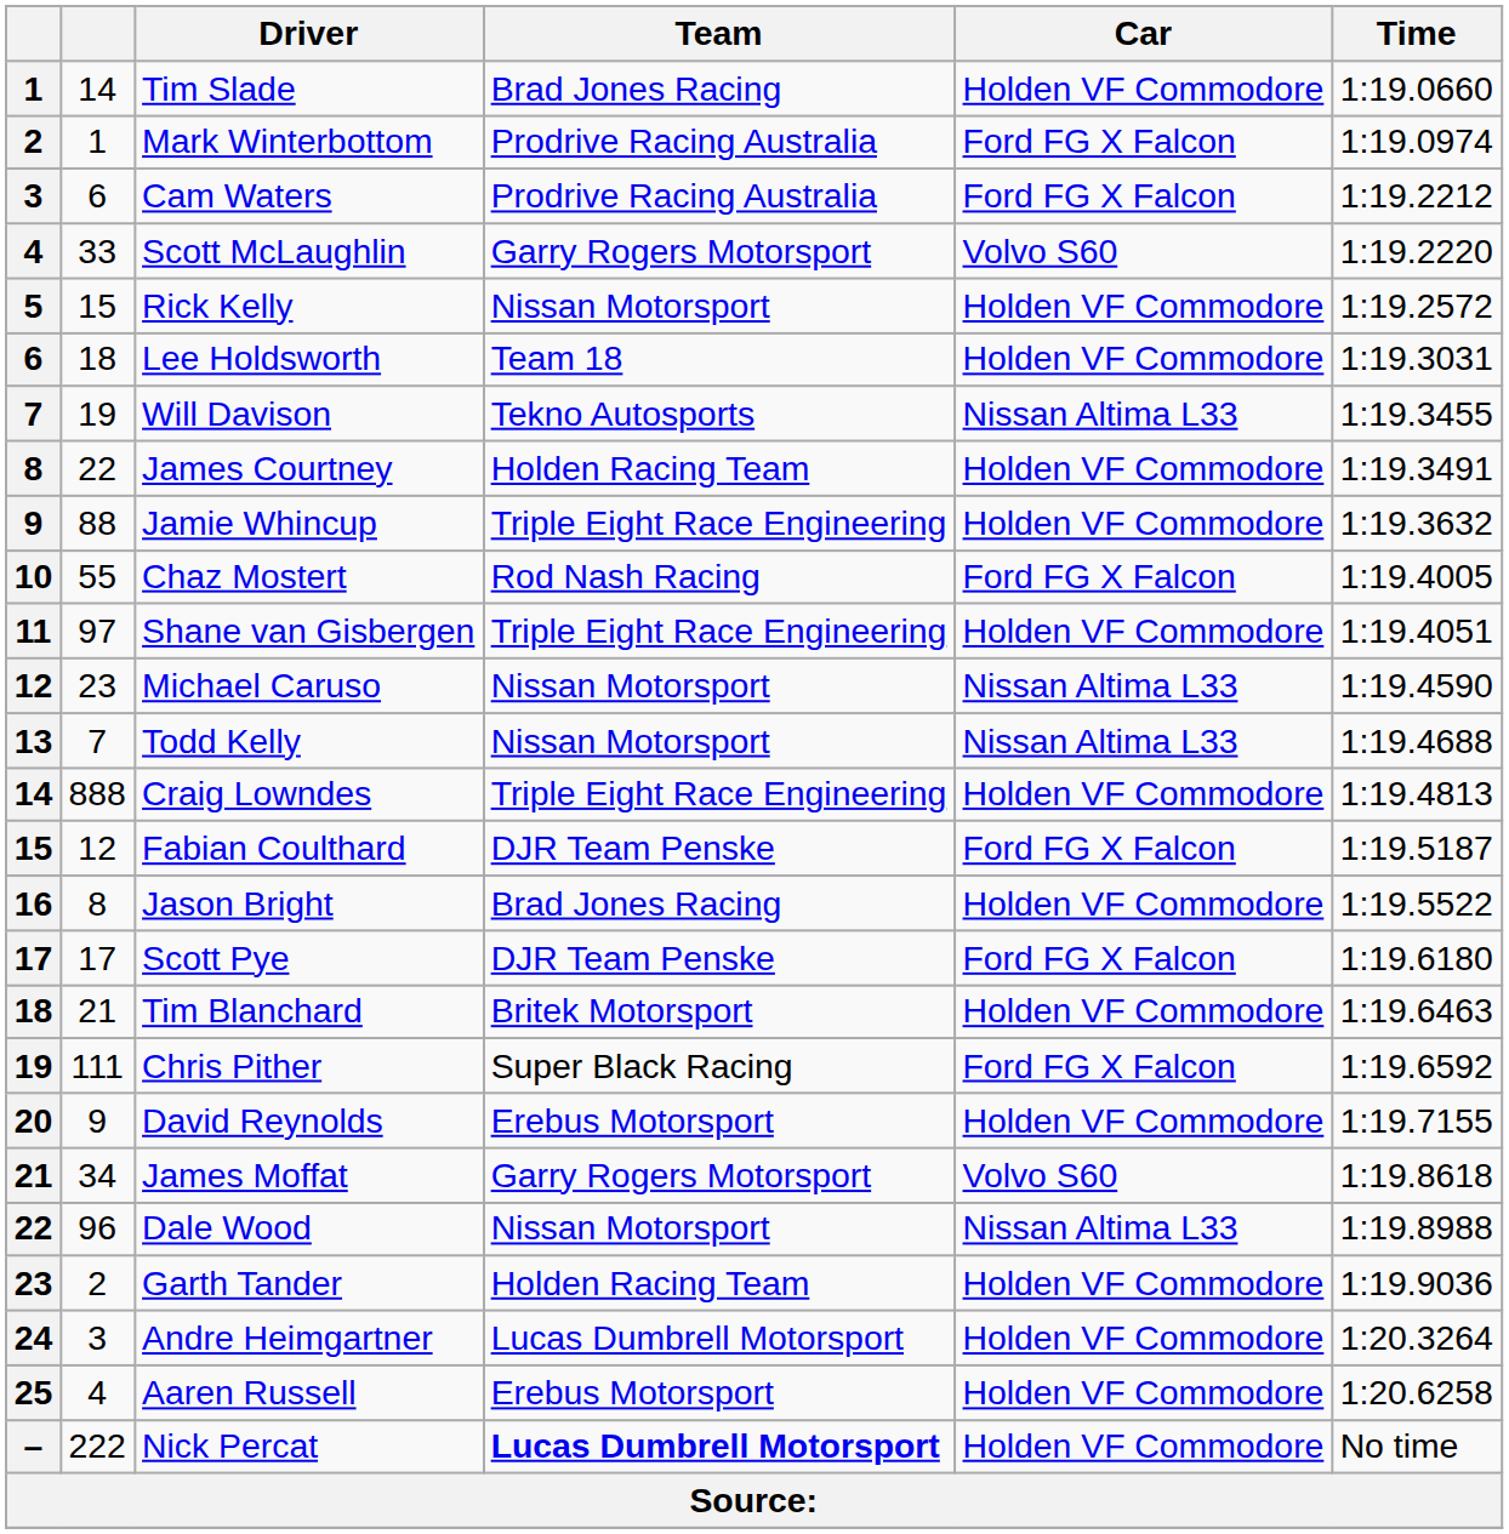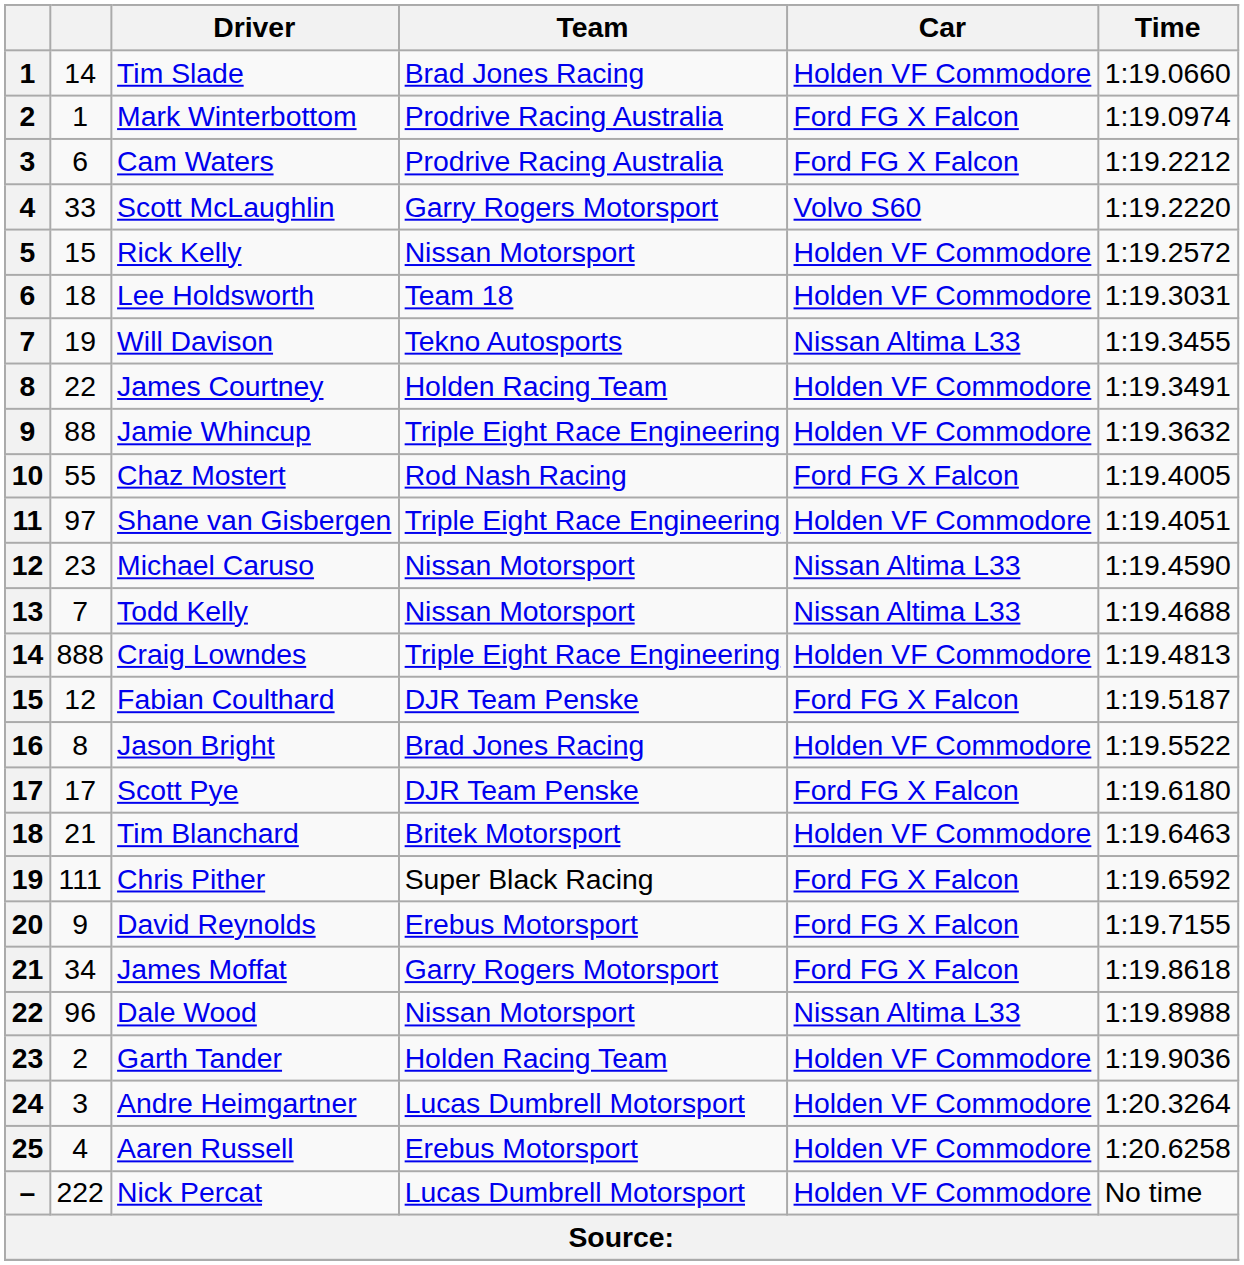David Reynolds | Car: Holden VF Commodore -> Ford FG X Falcon
James Moffat | Car: Volvo S60 -> Ford FG X Falcon
Nick Percat | Team: bold -> normal
